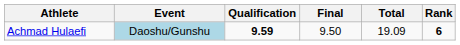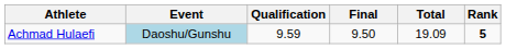Achmad Hulaefi | Qualification: bold -> normal
Achmad Hulaefi | Rank: 6 -> 5
